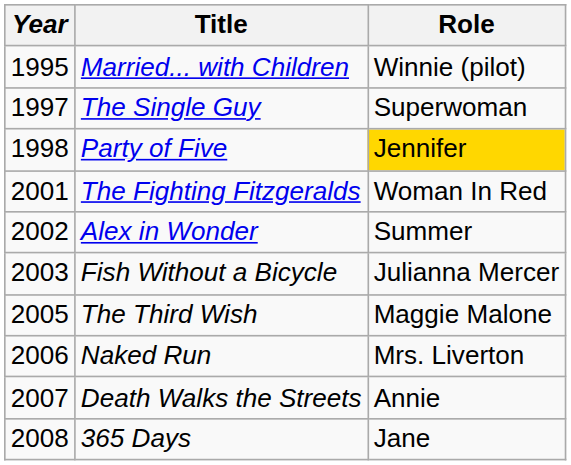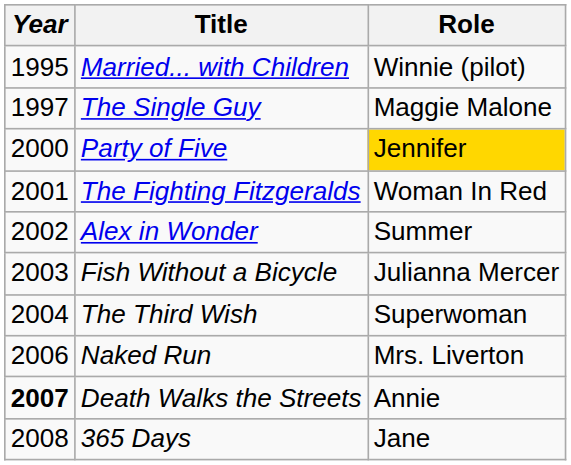The Single Guy | Role: Superwoman -> Maggie Malone
Party of Five | Year: 1998 -> 2000
The Third Wish | Year: 2005 -> 2004
The Third Wish | Role: Maggie Malone -> Superwoman
Death Walks the Streets | Year: normal -> bold
